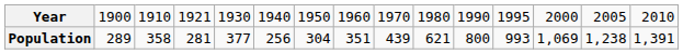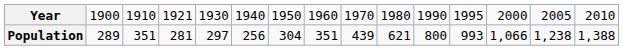Population | column 3: 358 -> 351
Population | column 5: 377 -> 297
Population | column 13: 1,069 -> 1,066
Population | column 15: 1,391 -> 1,388
